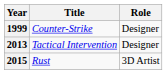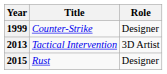Tactical Intervention | Role: Designer -> 3D Artist
Rust | Role: 3D Artist -> Designer
